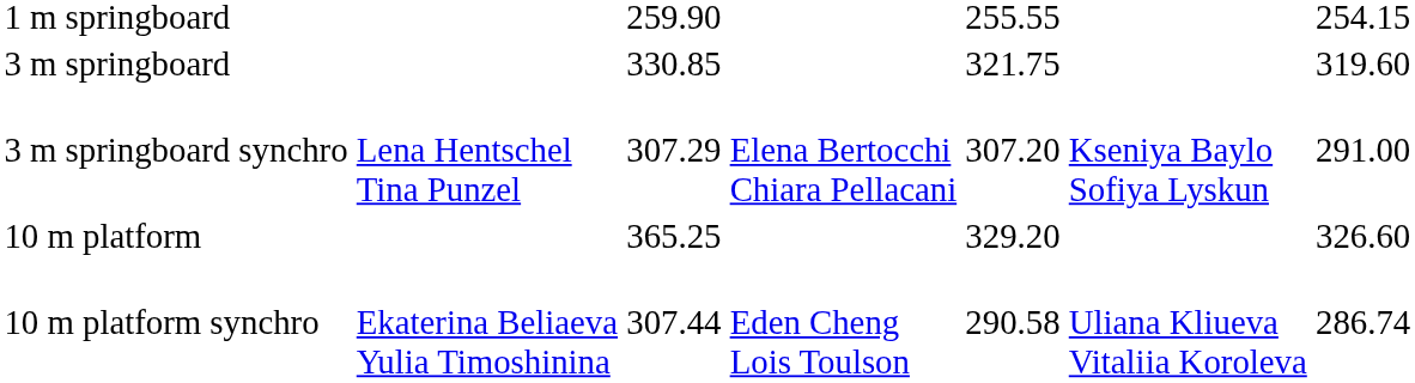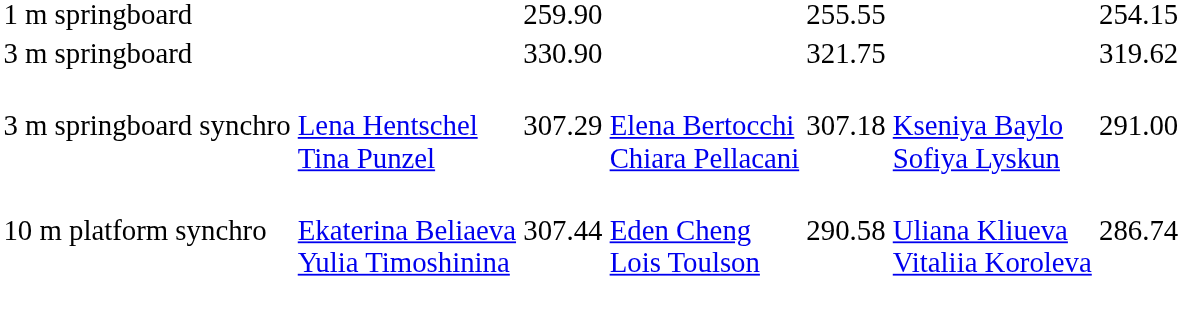3 m springboard | column 3: 330.85 -> 330.90
3 m springboard | column 7: 319.60 -> 319.62
3 m springboard synchro | column 5: 307.20 -> 307.18
- row: 10 m platform | 365.25 | 329.20 | 326.60
